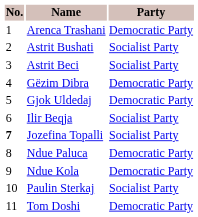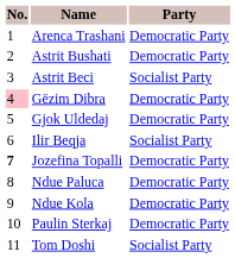Astrit Bushati | Party: Socialist Party -> Democratic Party
Gëzim Dibra | No.: no background -> pink background
Jozefina Topalli | Party: Socialist Party -> Democratic Party
Paulin Sterkaj | Party: Socialist Party -> Democratic Party
Tom Doshi | Party: Democratic Party -> Socialist Party
